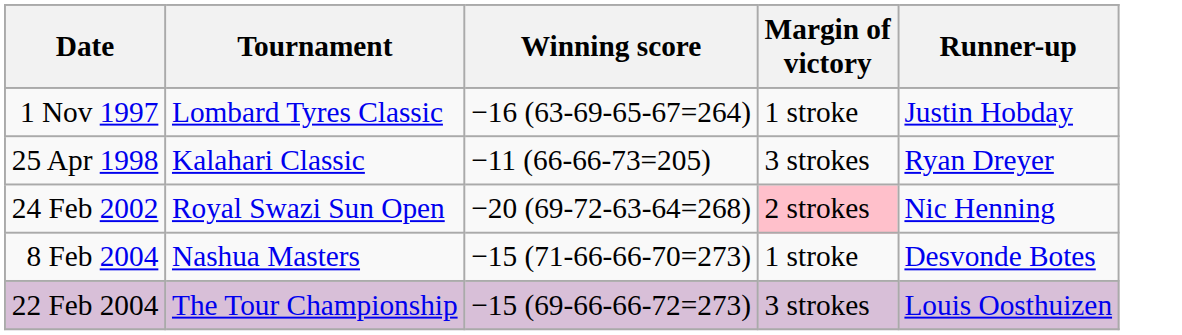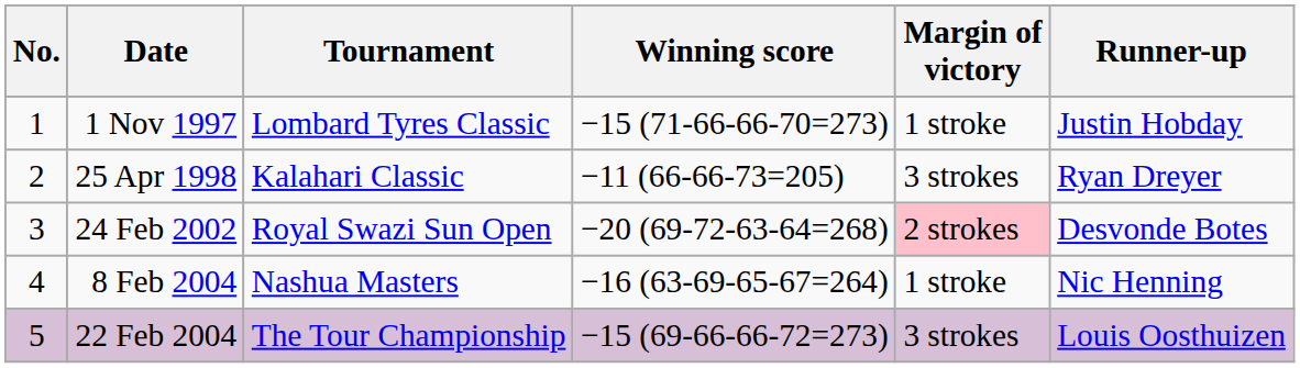+ column: No. | 1 | 2 | 3 | 4 | 5
1 Nov 1997 | Winning score: −16 (63-69-65-67=264) -> −15 (71-66-66-70=273)
24 Feb 2002 | Runner-up: Nic Henning -> Desvonde Botes
8 Feb 2004 | Winning score: −15 (71-66-66-70=273) -> −16 (63-69-65-67=264)
8 Feb 2004 | Runner-up: Desvonde Botes -> Nic Henning
